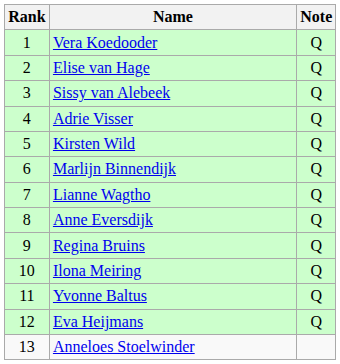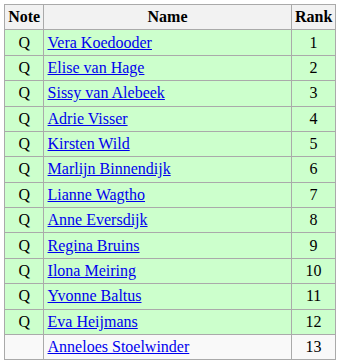columns swapped: Rank <-> Note
